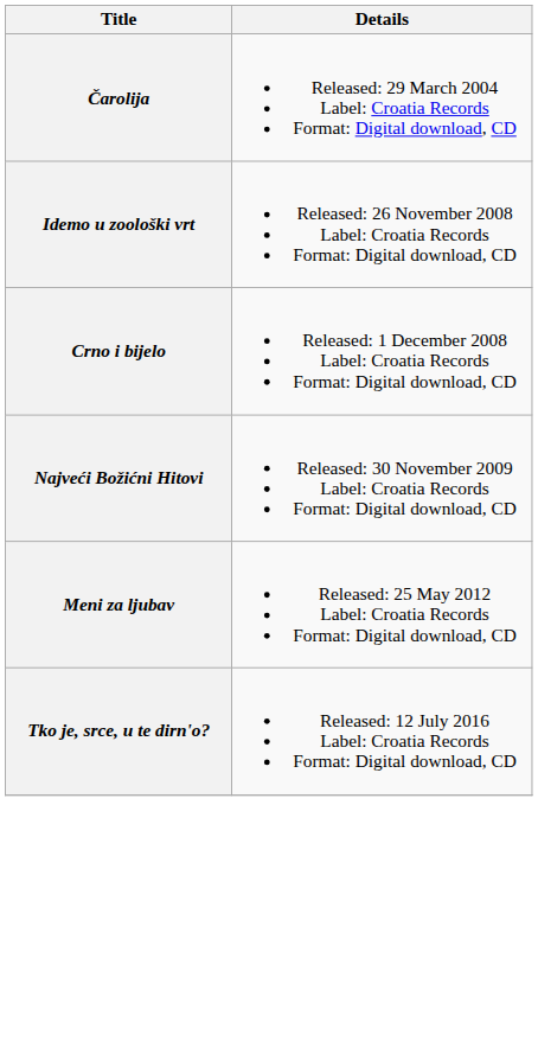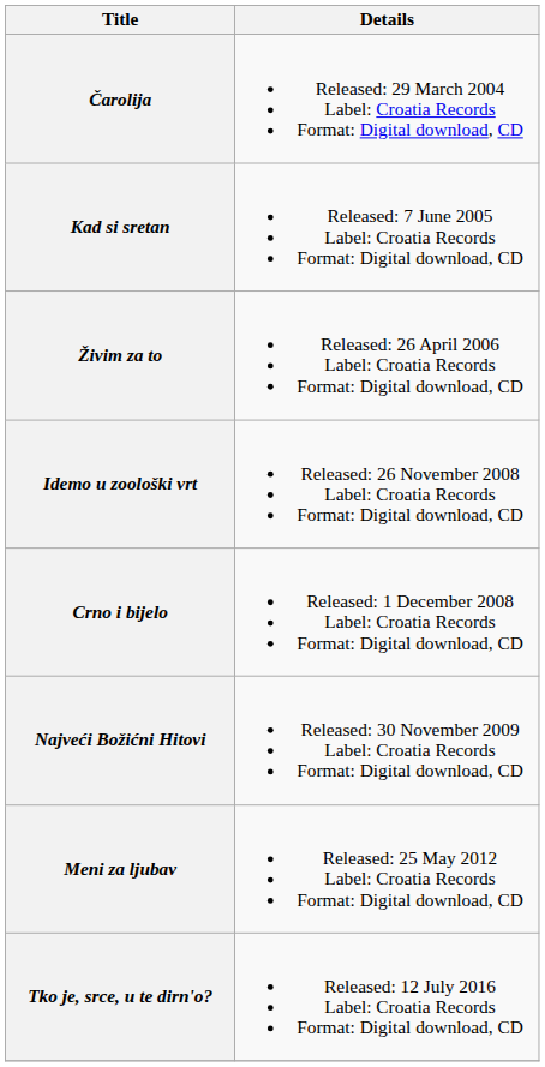+ row: Kad si sretan | Released: 7 June 2005 Label: Croatia Records Format: Digital download, CD
+ row: Živim za to | Released: 26 April 2006 Label: Croatia Records Format: Digital download, CD
